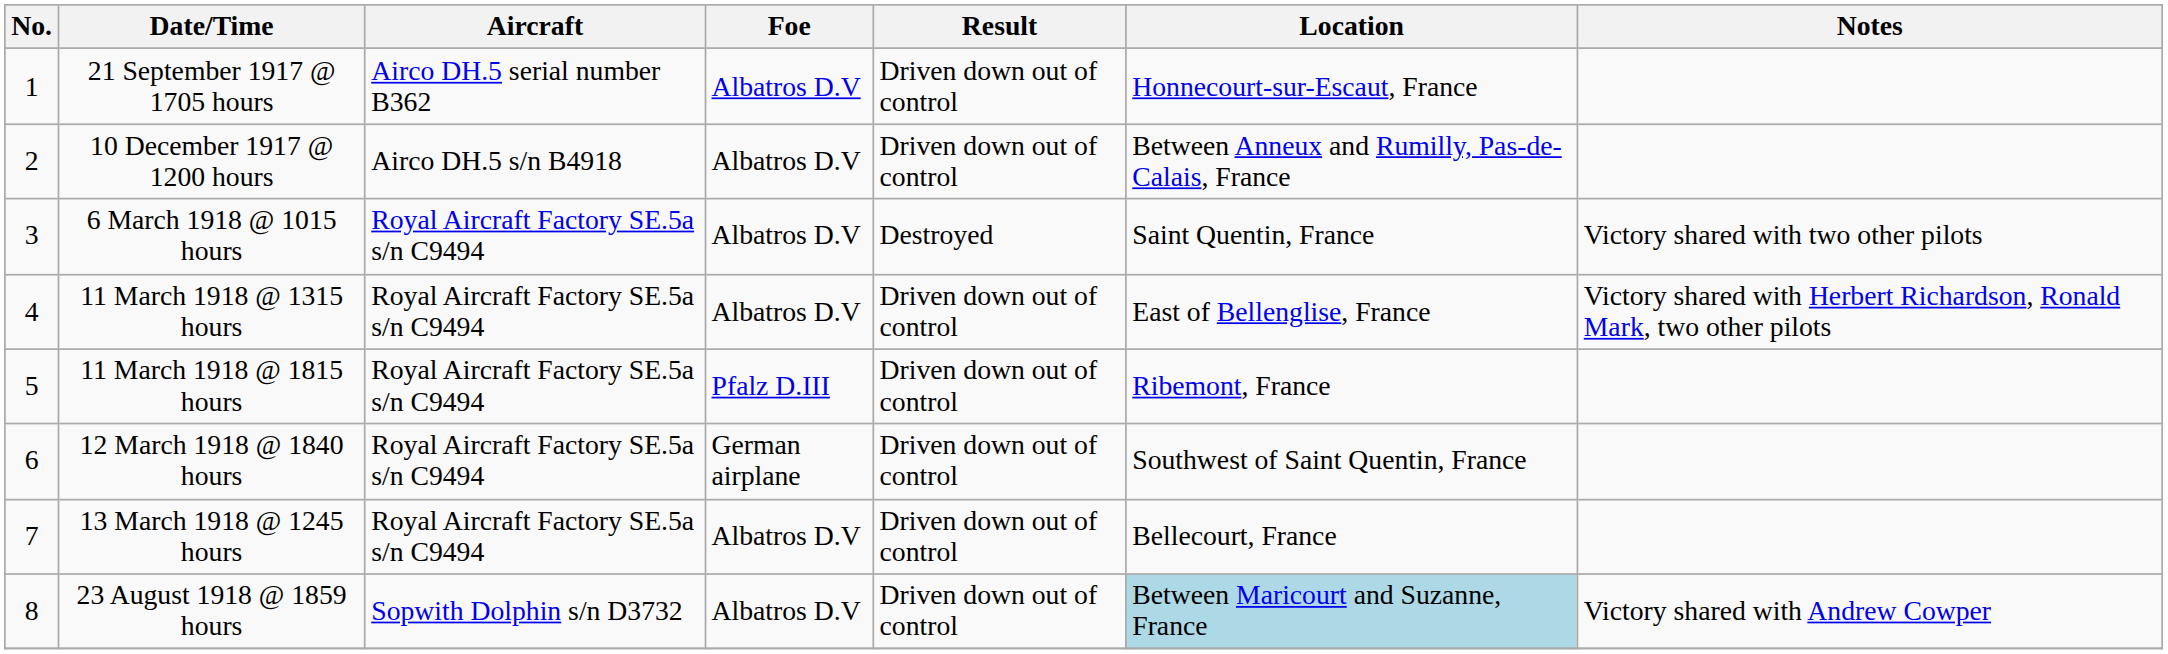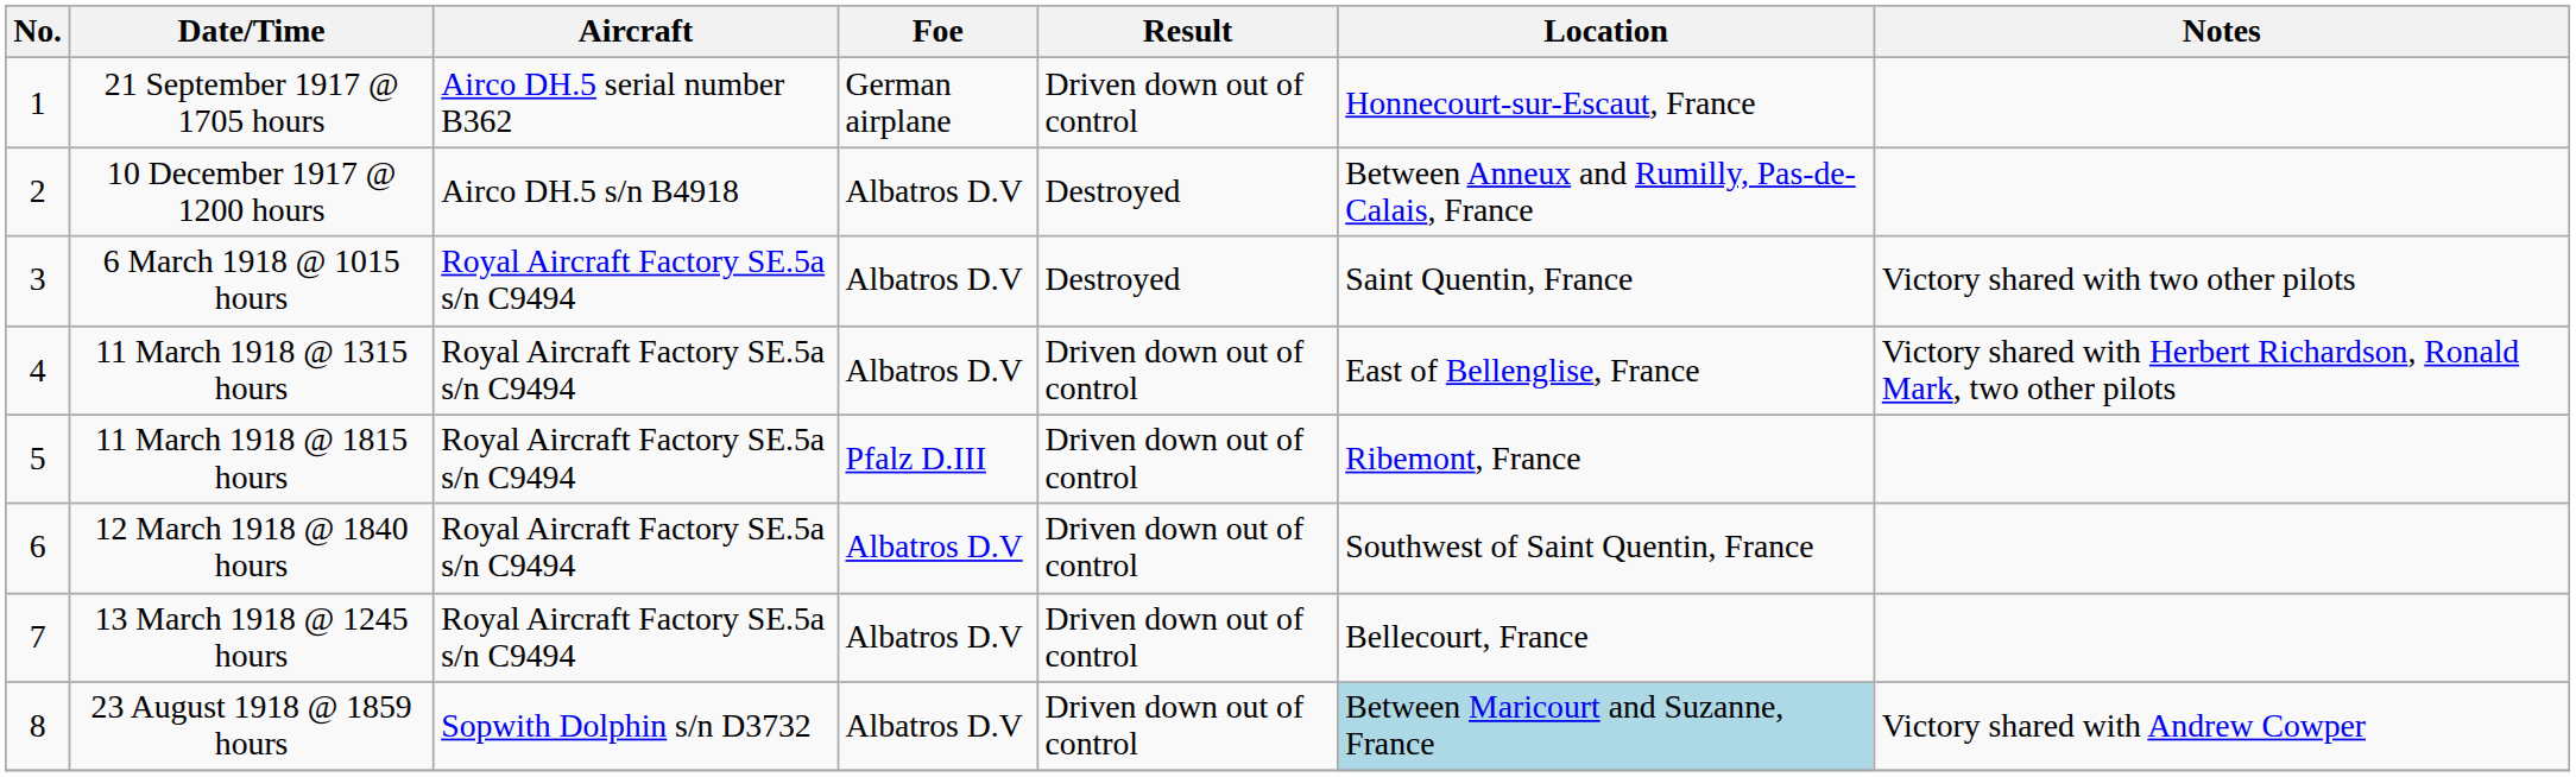21 September 1917 @ 1705 hours | Foe: Albatros D.V -> German airplane
10 December 1917 @ 1200 hours | Result: Driven down out of control -> Destroyed
12 March 1918 @ 1840 hours | Foe: German airplane -> Albatros D.V
